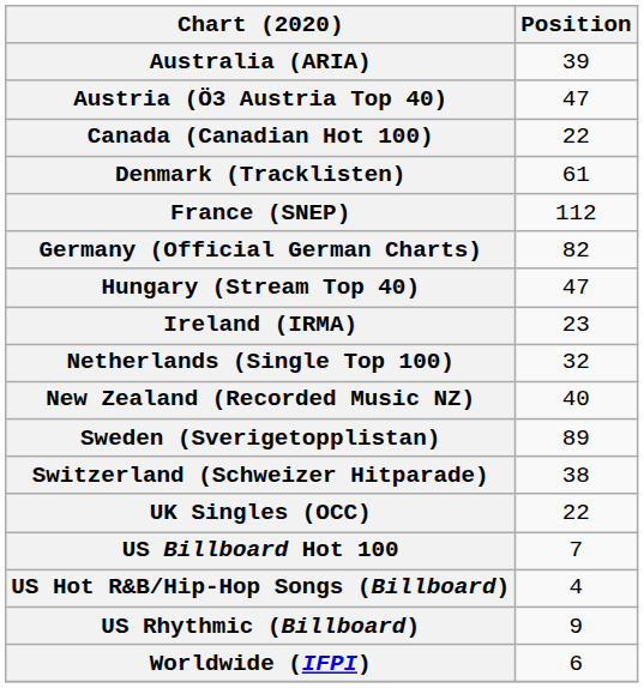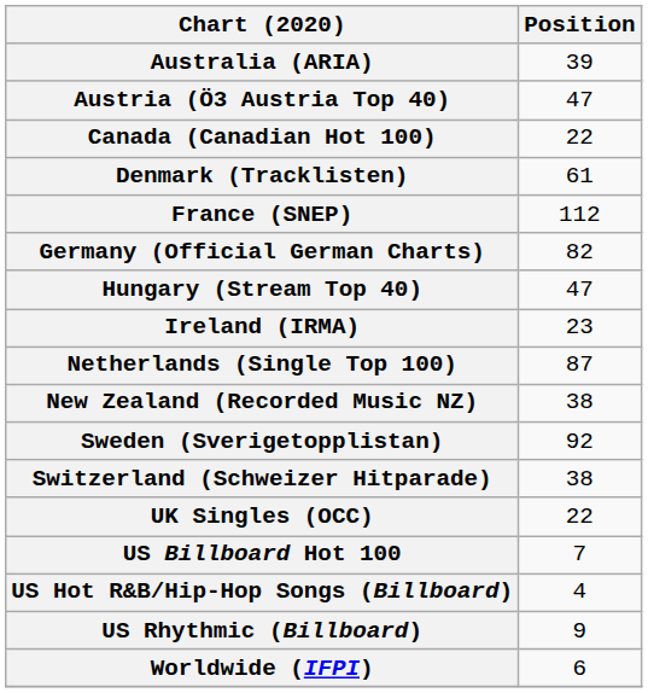Netherlands (Single Top 100) | Position: 32 -> 87
New Zealand (Recorded Music NZ) | Position: 40 -> 38
Sweden (Sverigetopplistan) | Position: 89 -> 92
